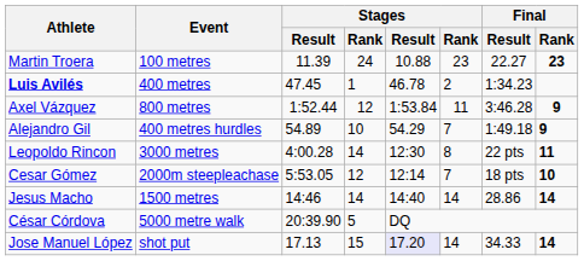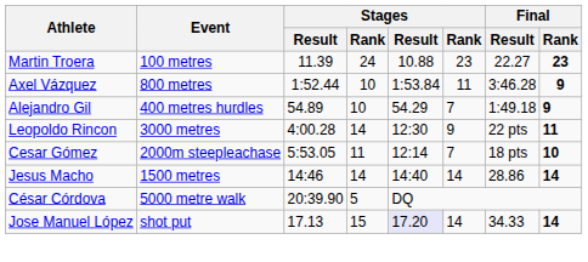- row: Luis Avilés | 400 metres | 47.45 | 1 | 46.78 | 2 | 1:34.23
Axel Vázquez | column 4: 12 -> 10
Leopoldo Rincon | column 6: 8 -> 9
Cesar Gómez | column 4: 12 -> 11
